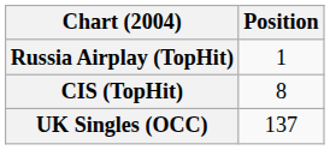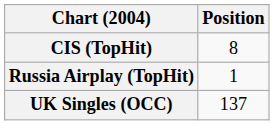rows swapped: CIS (TopHit) <-> Russia Airplay (TopHit)
